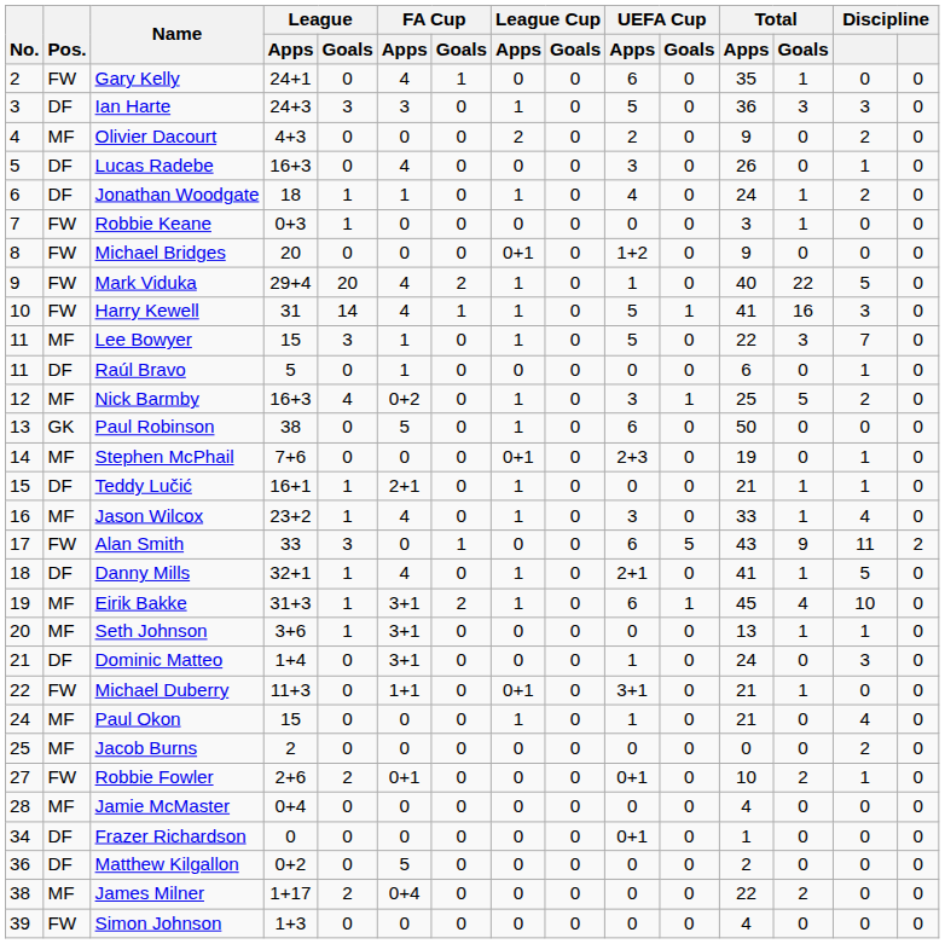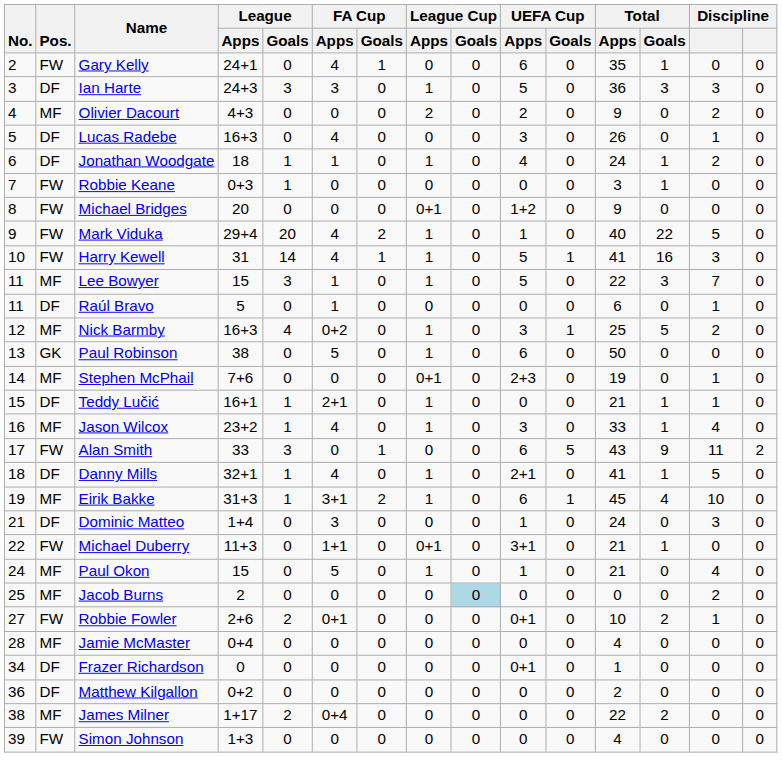- row: 20 | MF | Seth Johnson | 3+6 | 1 | 3+1 | 0 | 0 | 0 | 0 | 0 | 13 | 1 | 1 | 0
Dominic Matteo | FA Cup / Apps: 3+1 -> 3
Paul Okon | FA Cup / Apps: 0 -> 5
Jacob Burns | League Cup / Goals: no background -> lightblue background
Matthew Kilgallon | FA Cup / Apps: 5 -> 0
